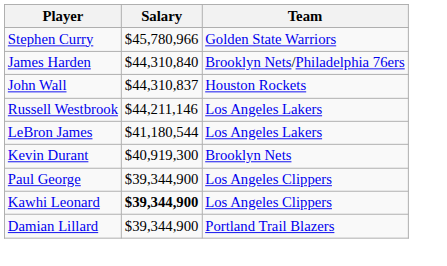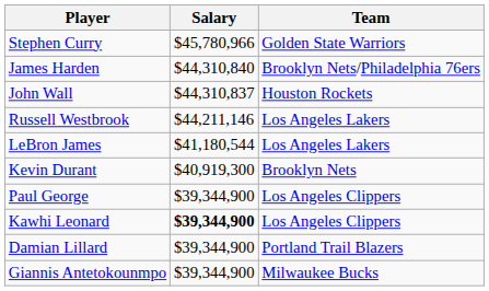+ row: Giannis Antetokounmpo | $39,344,900 | Milwaukee Bucks
